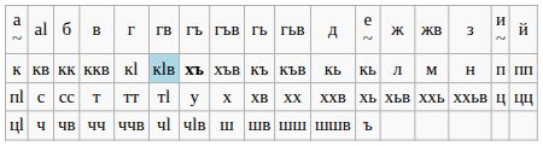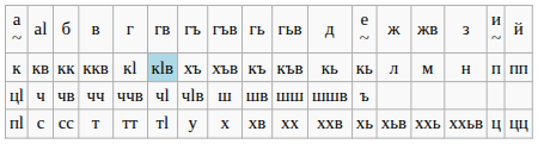к | column 7: bold -> normal
rows swapped: пӏ <-> цӏ
